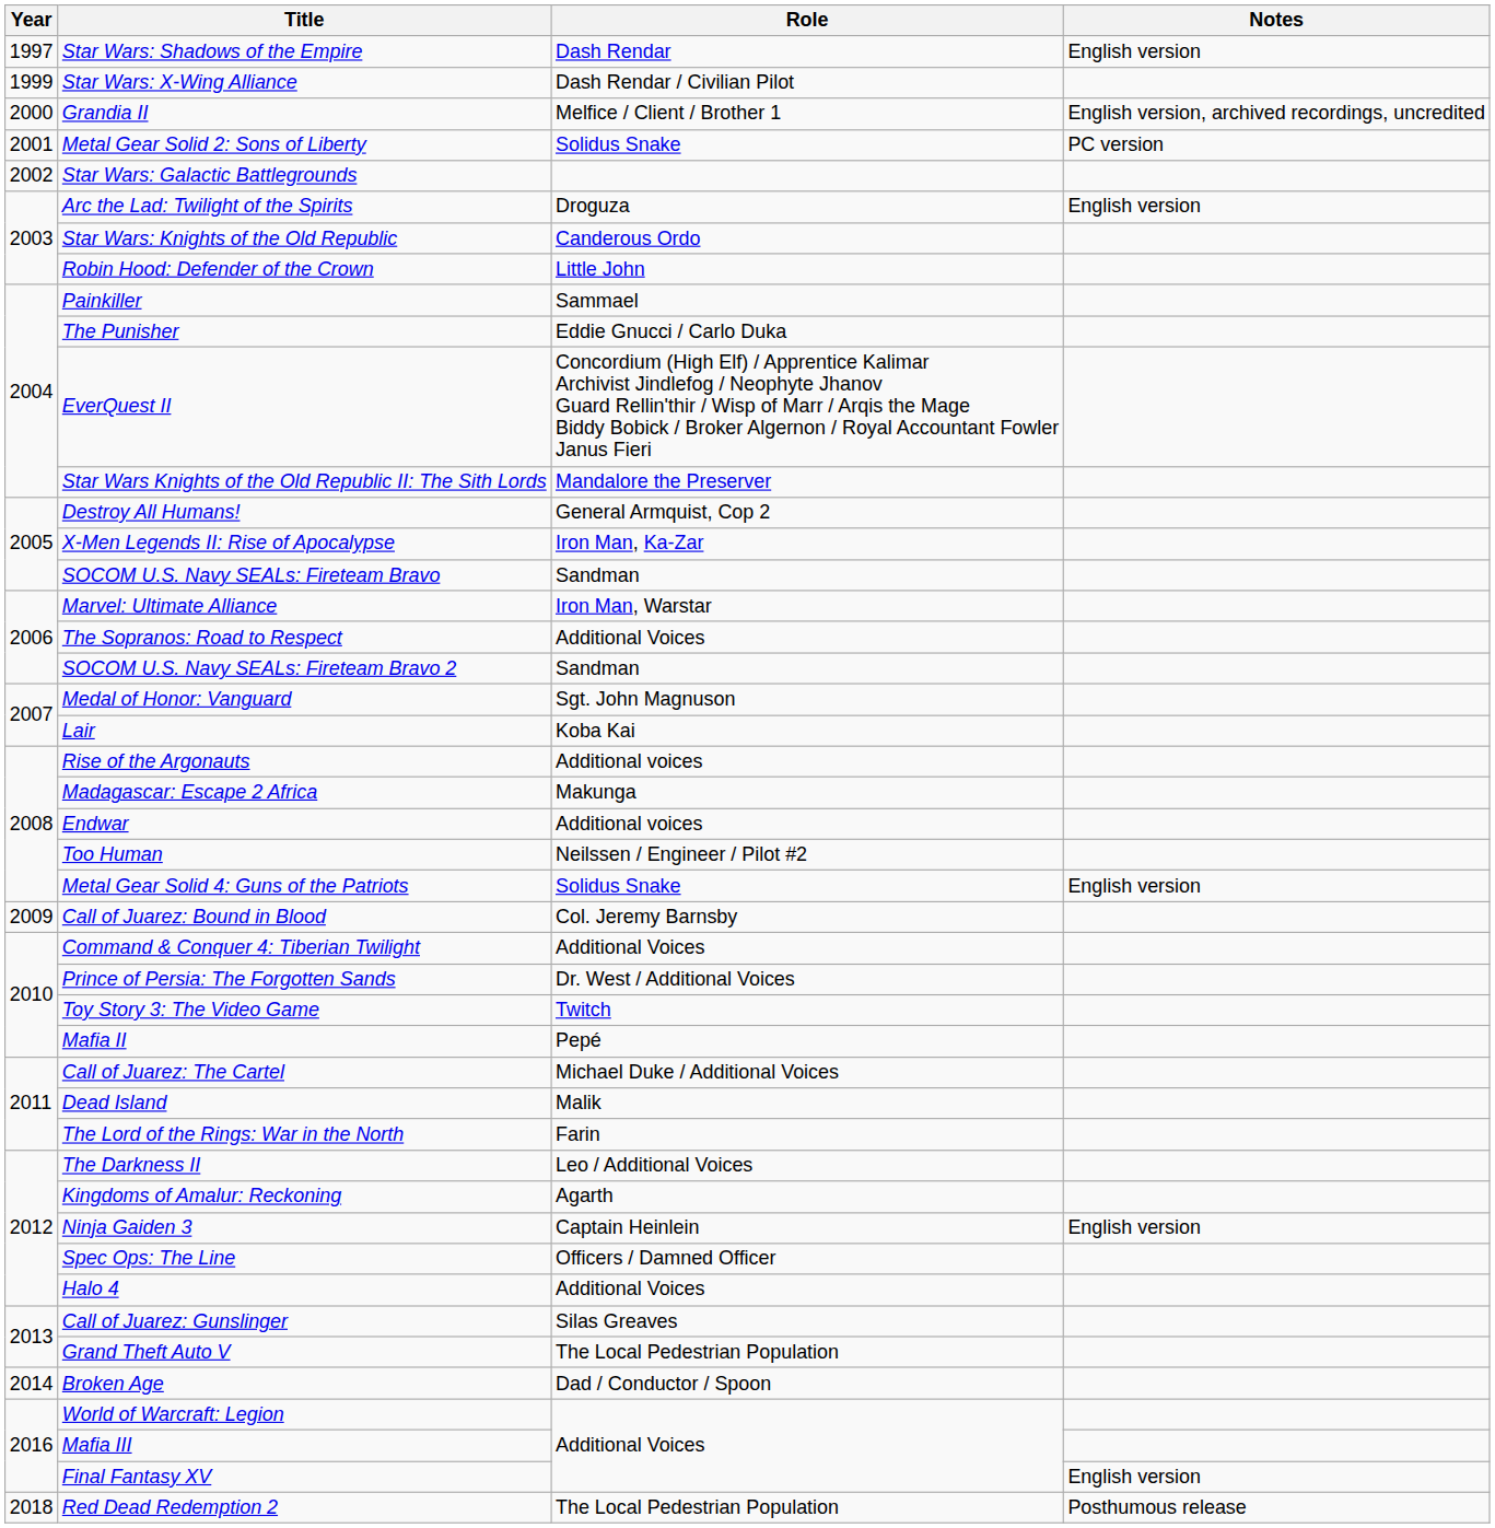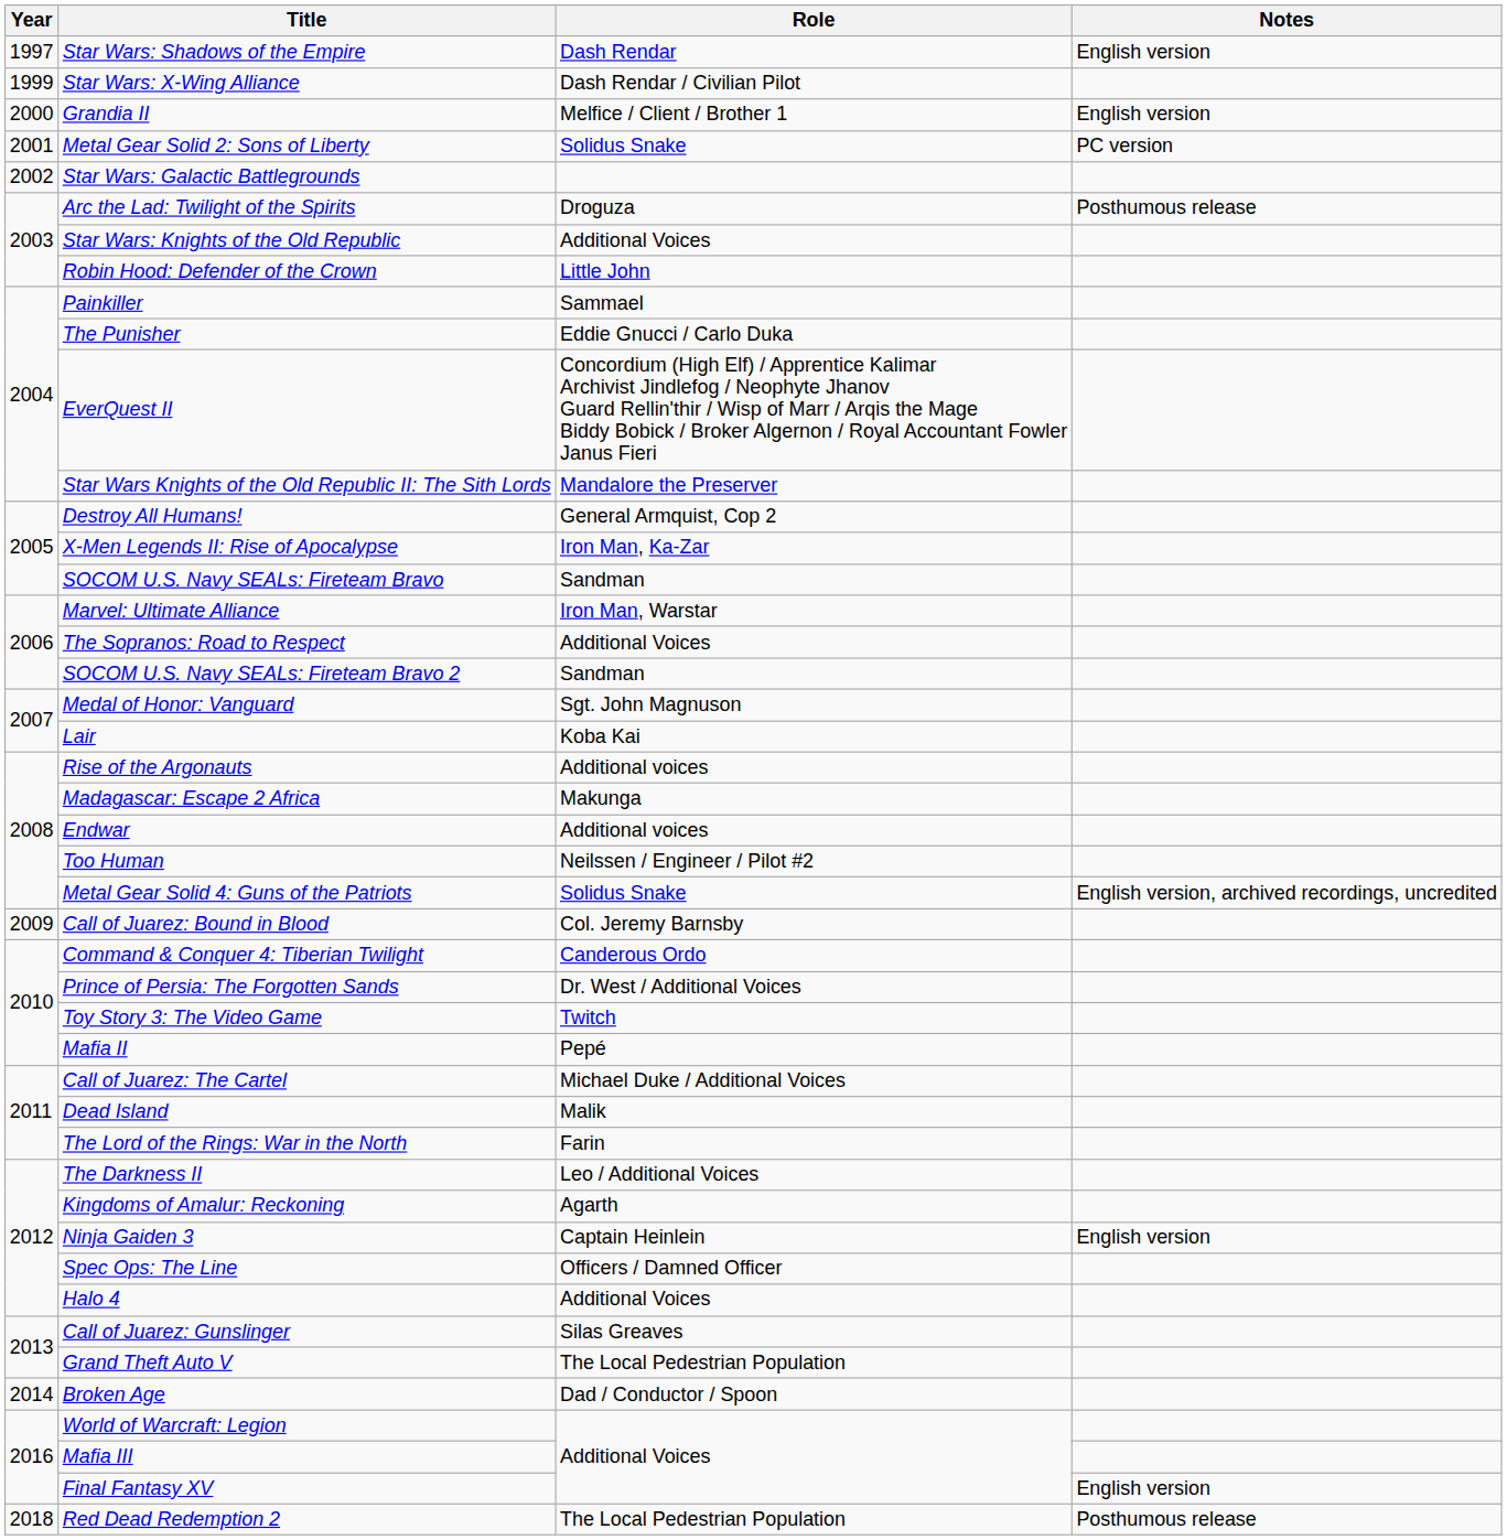Grandia II | Notes: English version, archived recordings, uncredited -> English version
Arc the Lad: Twilight of the Spirits | Notes: English version -> Posthumous release
Star Wars: Knights of the Old Republic | Role: Canderous Ordo -> Additional Voices
Metal Gear Solid 4: Guns of the Patriots | Notes: English version -> English version, archived recordings, uncredited
Command & Conquer 4: Tiberian Twilight | Role: Additional Voices -> Canderous Ordo
